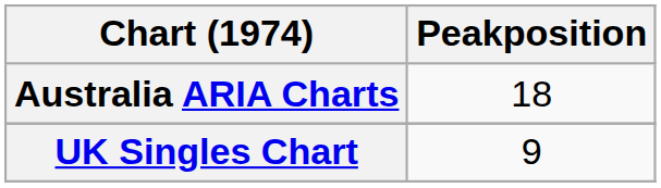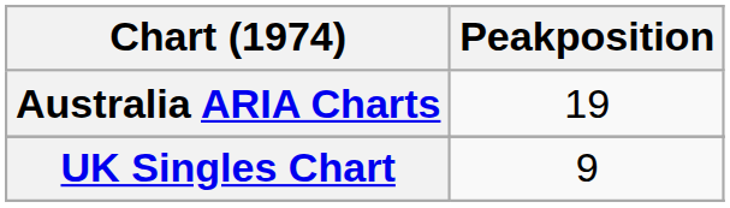Australia ARIA Charts | Peakposition: 18 -> 19
